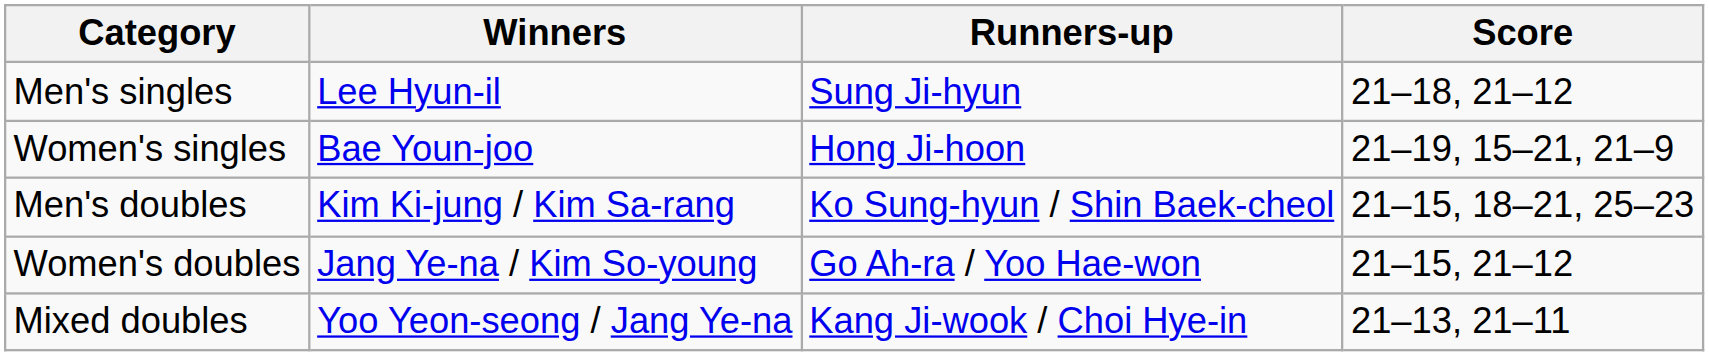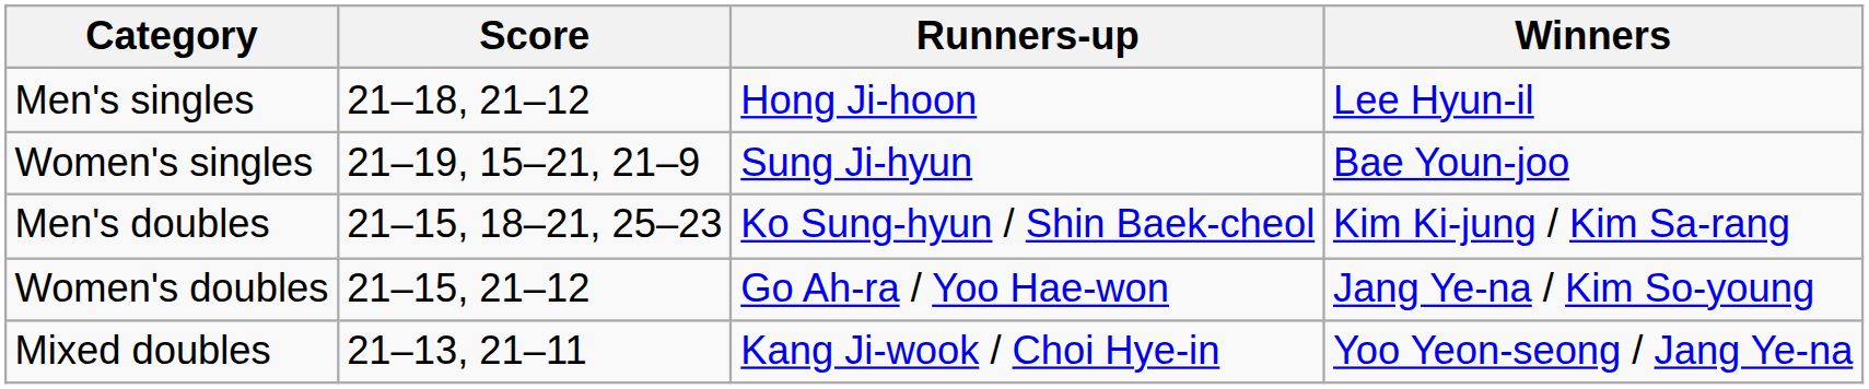columns swapped: Winners <-> Score
Men's singles | Runners-up: Sung Ji-hyun -> Hong Ji-hoon
Women's singles | Runners-up: Hong Ji-hoon -> Sung Ji-hyun
